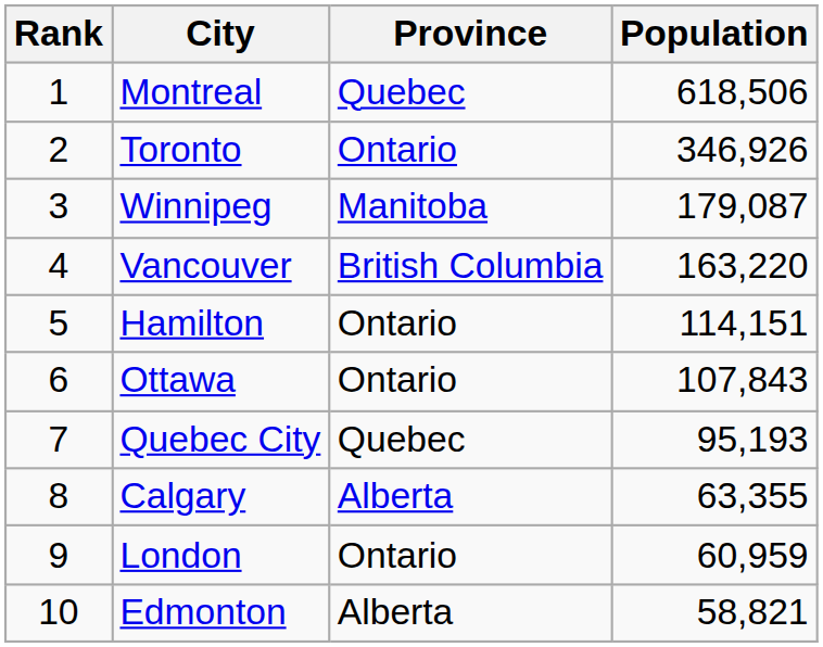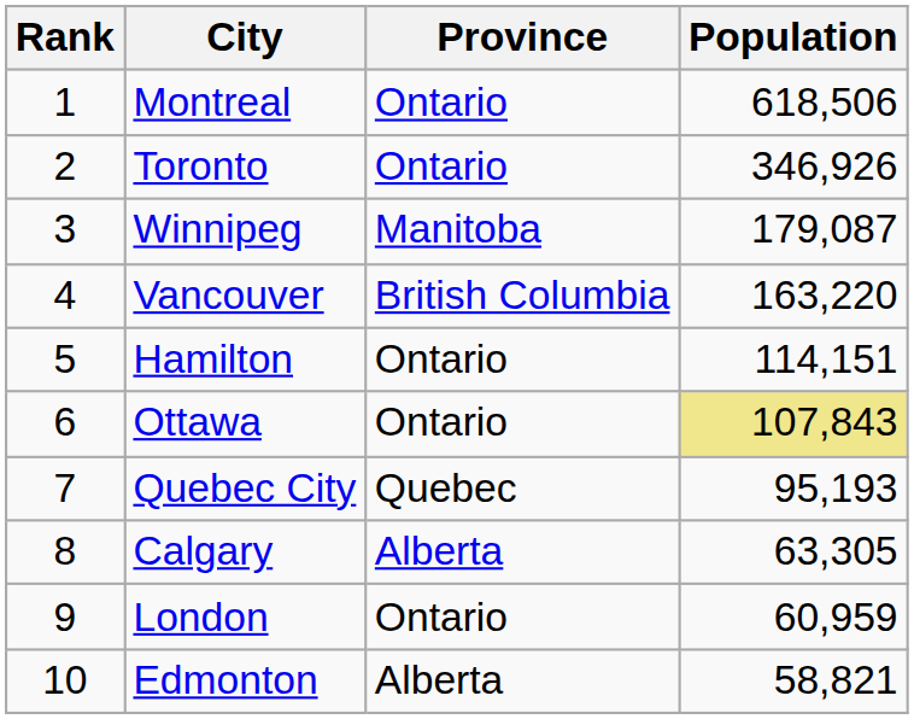Montreal | Province: Quebec -> Ontario
Ottawa | Population: no background -> khaki background
Calgary | Population: 63,355 -> 63,305
